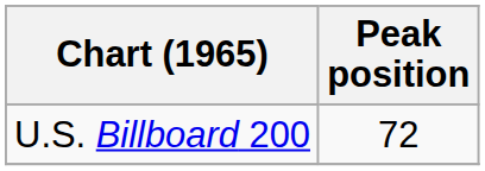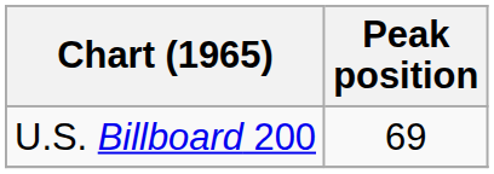U.S. Billboard 200 | Peak position: 72 -> 69
